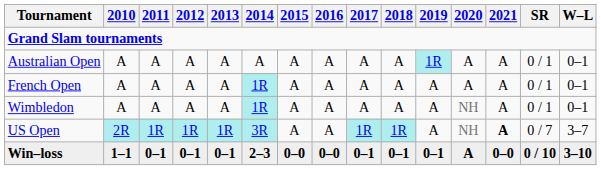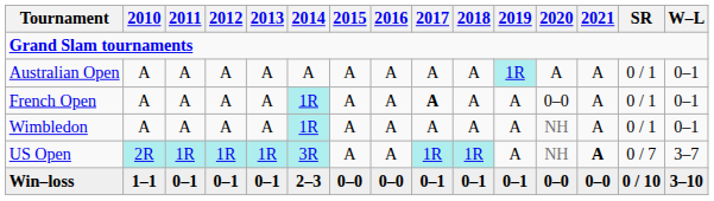French Open | 2017: normal -> bold
French Open | 2020: A -> 0–0
Win–loss | 2020: A -> 0–0
